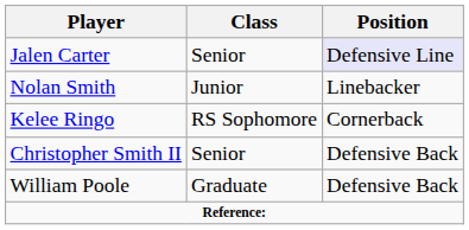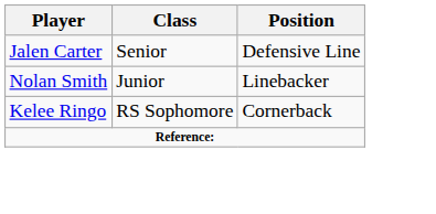Jalen Carter | Position: lavender background -> no background
- row: Christopher Smith II | Senior | Defensive Back
- row: William Poole | Graduate | Defensive Back
